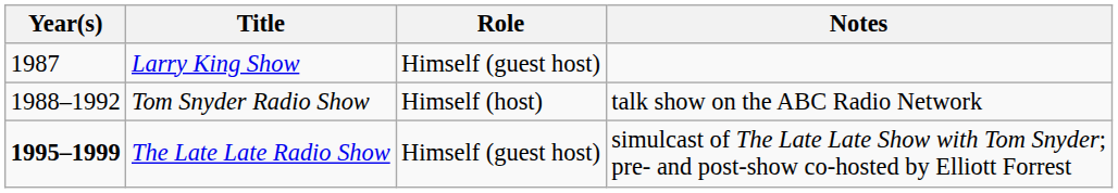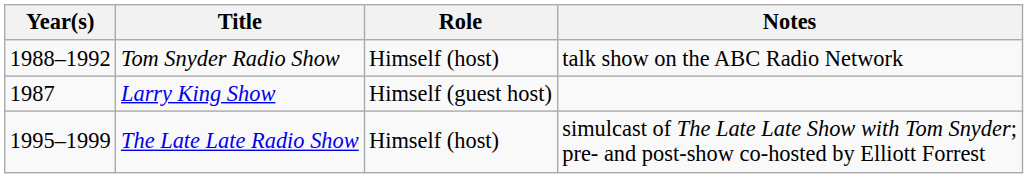rows swapped: Larry King Show <-> Tom Snyder Radio Show
The Late Late Radio Show | Year(s): bold -> normal
The Late Late Radio Show | Role: Himself (guest host) -> Himself (host)
